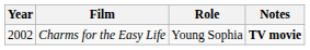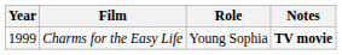Charms for the Easy Life | Year: 2002 -> 1999
